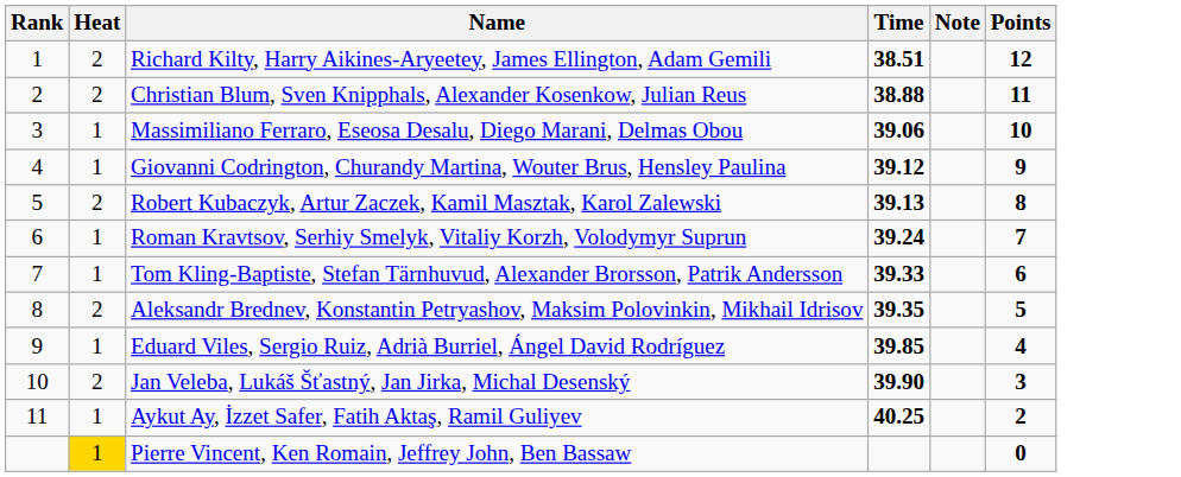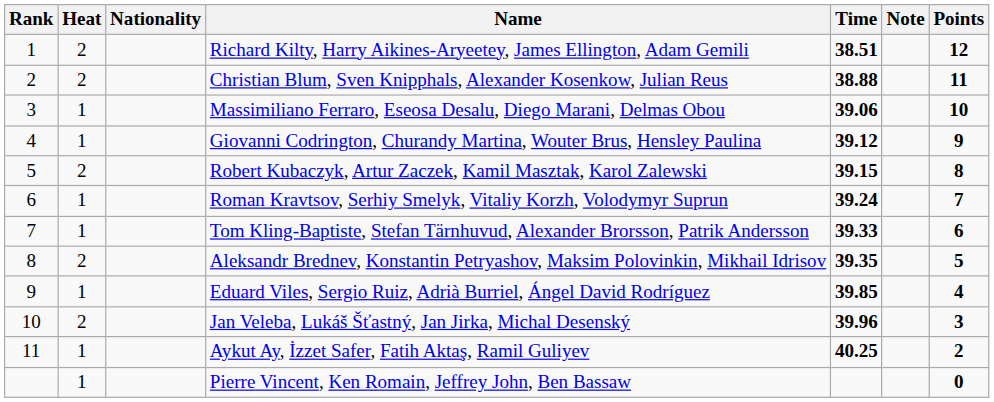+ column: Nationality
Robert Kubaczyk, Artur Zaczek, Kamil Masztak, Karol Zalewski | Time: 39.13 -> 39.15
Jan Veleba, Lukáš Šťastný, Jan Jirka, Michal Desenský | Time: 39.90 -> 39.96
Pierre Vincent, Ken Romain, Jeffrey John, Ben Bassaw | Heat: gold background -> no background
